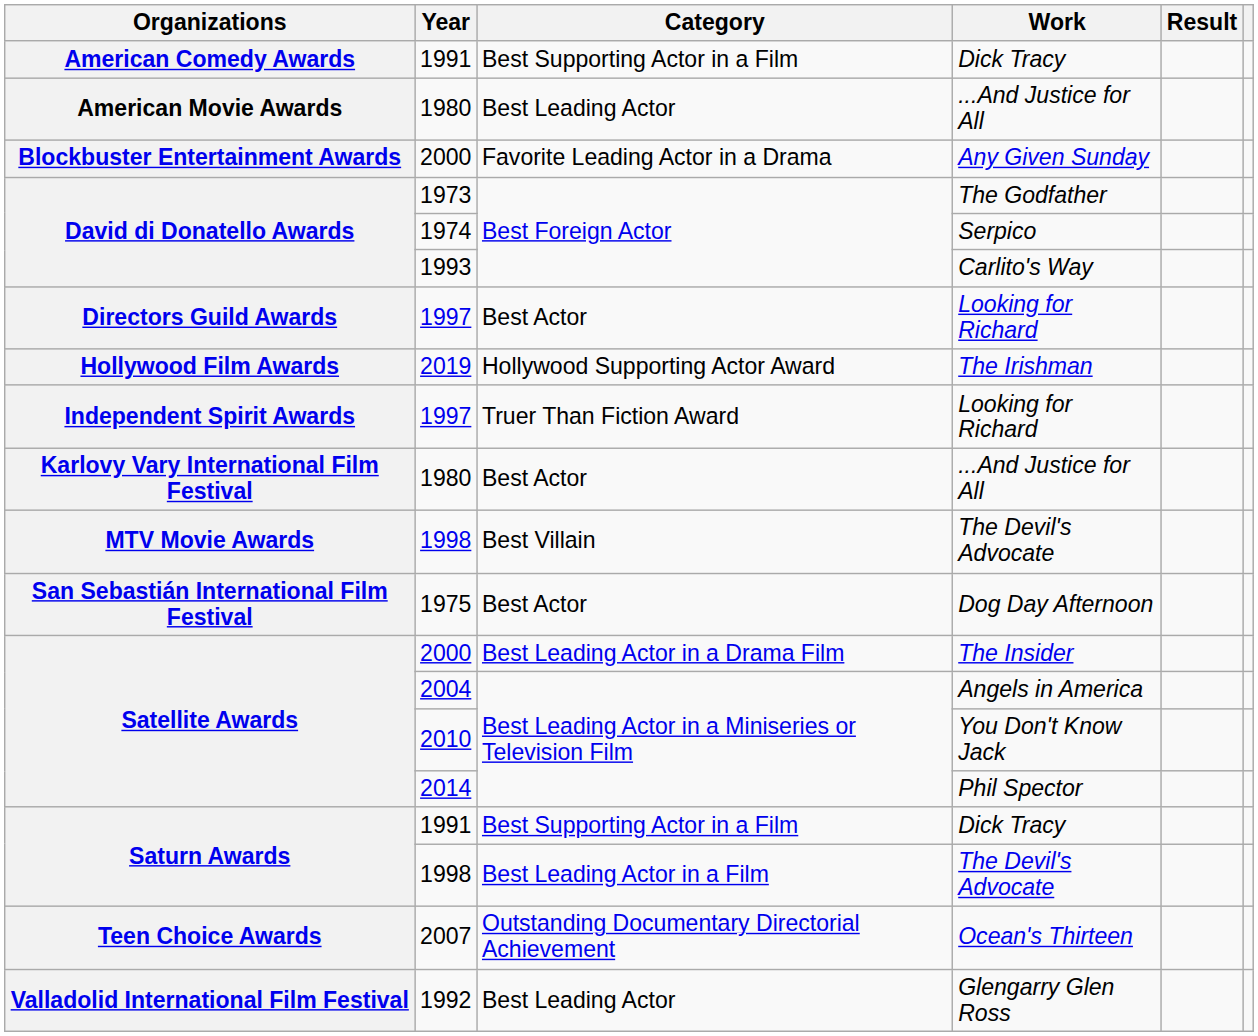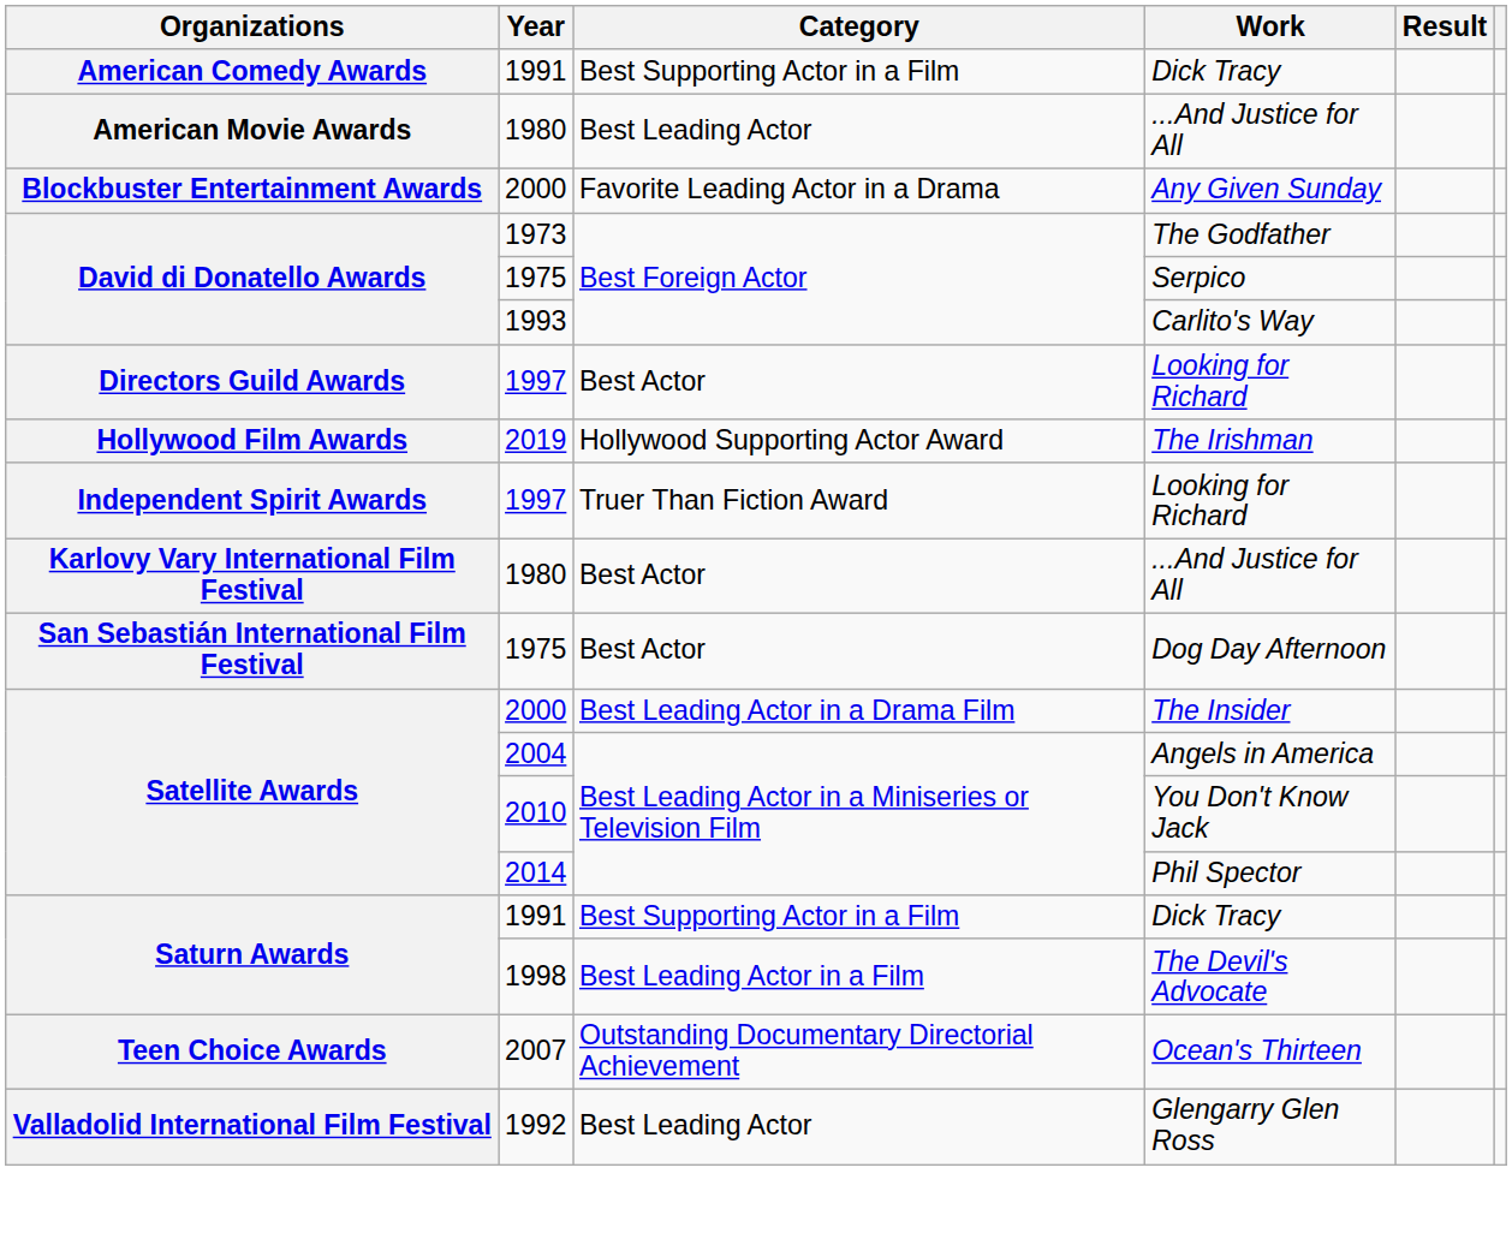Serpico | Year: 1974 -> 1975
- row: MTV Movie Awards | 1998 | Best Villain | The Devil's Advocate
